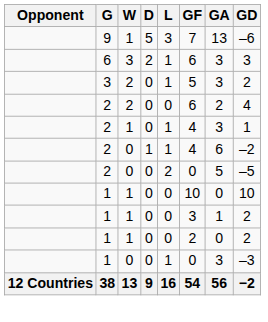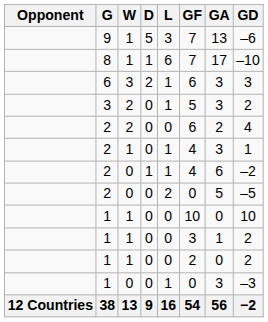+ row: 8 | 1 | 1 | 6 | 7 | 17 | –10
